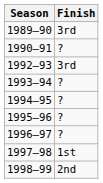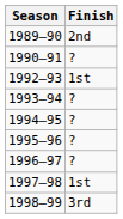1989–90 | Finish: 3rd -> 2nd
1992–93 | Finish: 3rd -> 1st
1998–99 | Finish: 2nd -> 3rd
